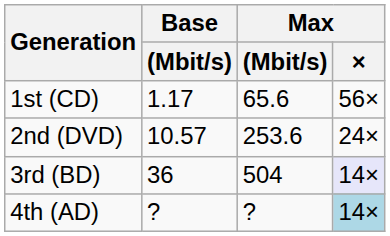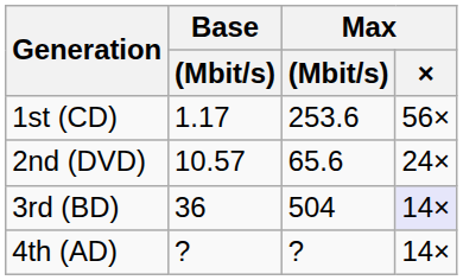1st (CD) | Max / (Mbit/s): 65.6 -> 253.6
2nd (DVD) | Max / (Mbit/s): 253.6 -> 65.6
4th (AD) | Max / ×: lightblue background -> no background
